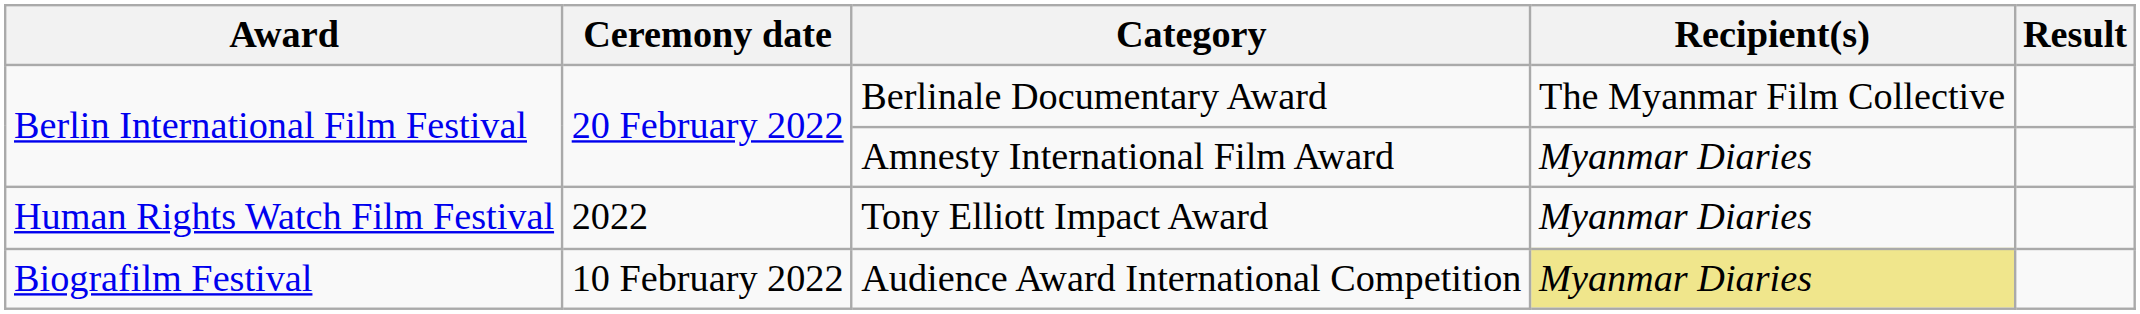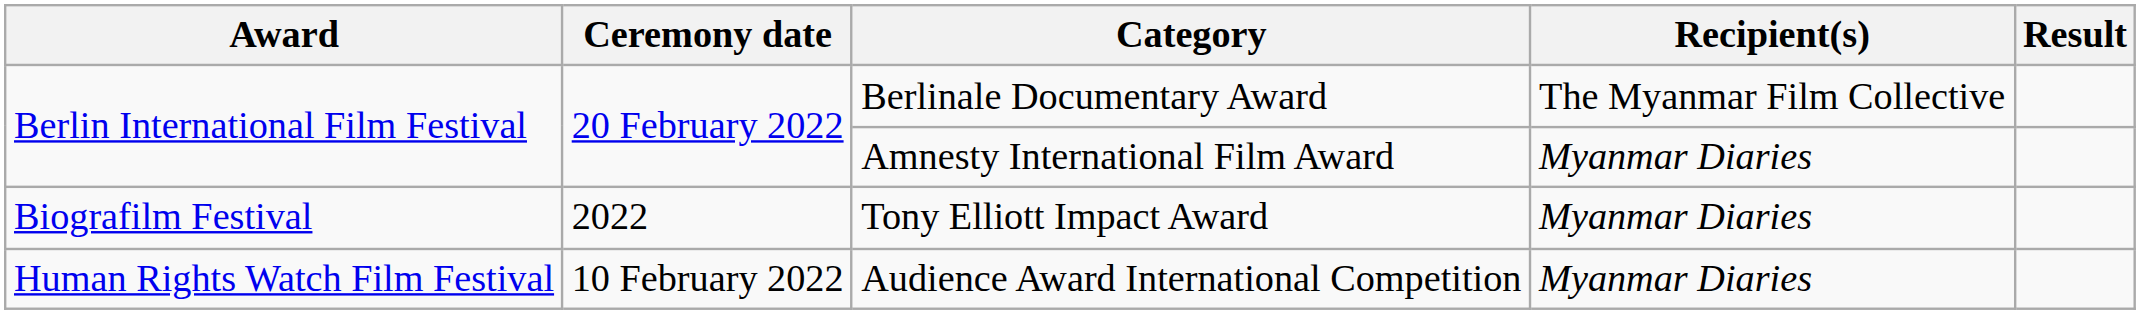Tony Elliott Impact Award | Award: Human Rights Watch Film Festival -> Biografilm Festival
Audience Award International Competition | Award: Biografilm Festival -> Human Rights Watch Film Festival
Audience Award International Competition | Recipient(s): khaki background -> no background
